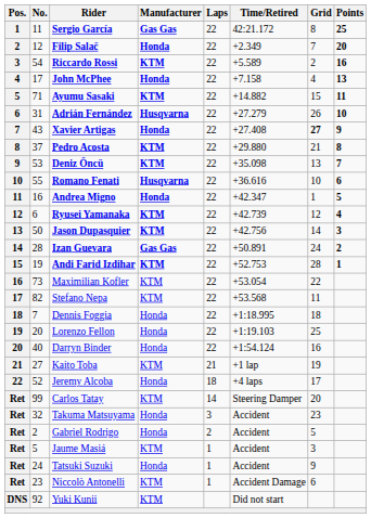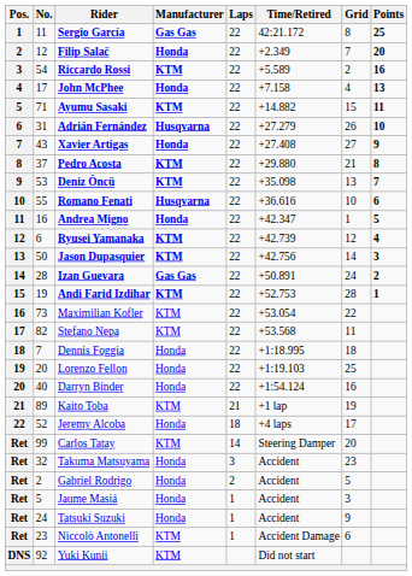Xavier Artigas | Grid: bold -> normal
Kaito Toba | No.: 27 -> 89
Jaume Masiá | Manufacturer: KTM -> Honda
